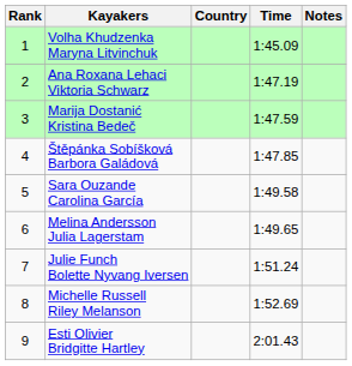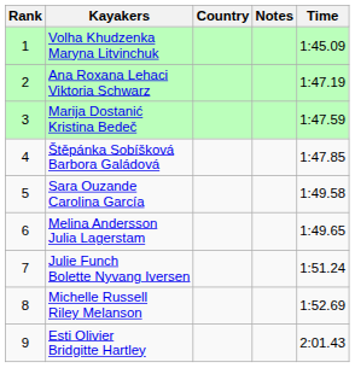columns swapped: Time <-> Notes
